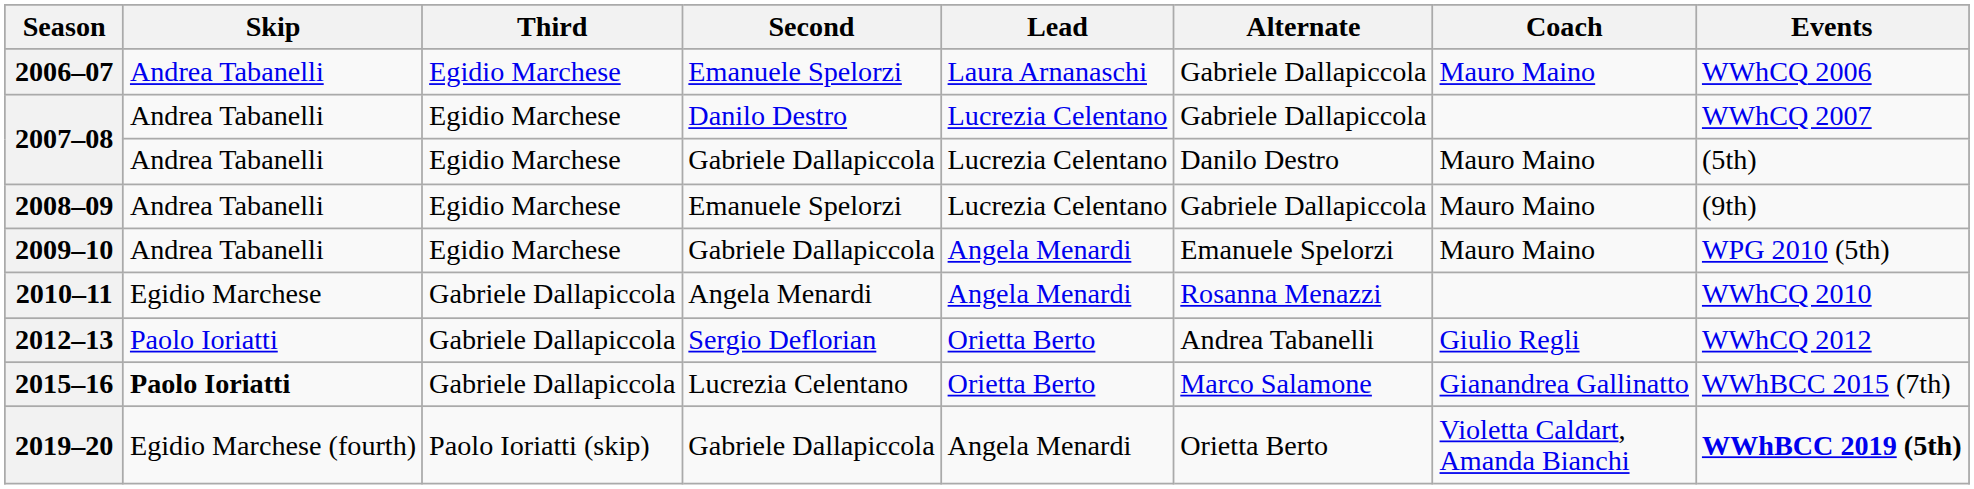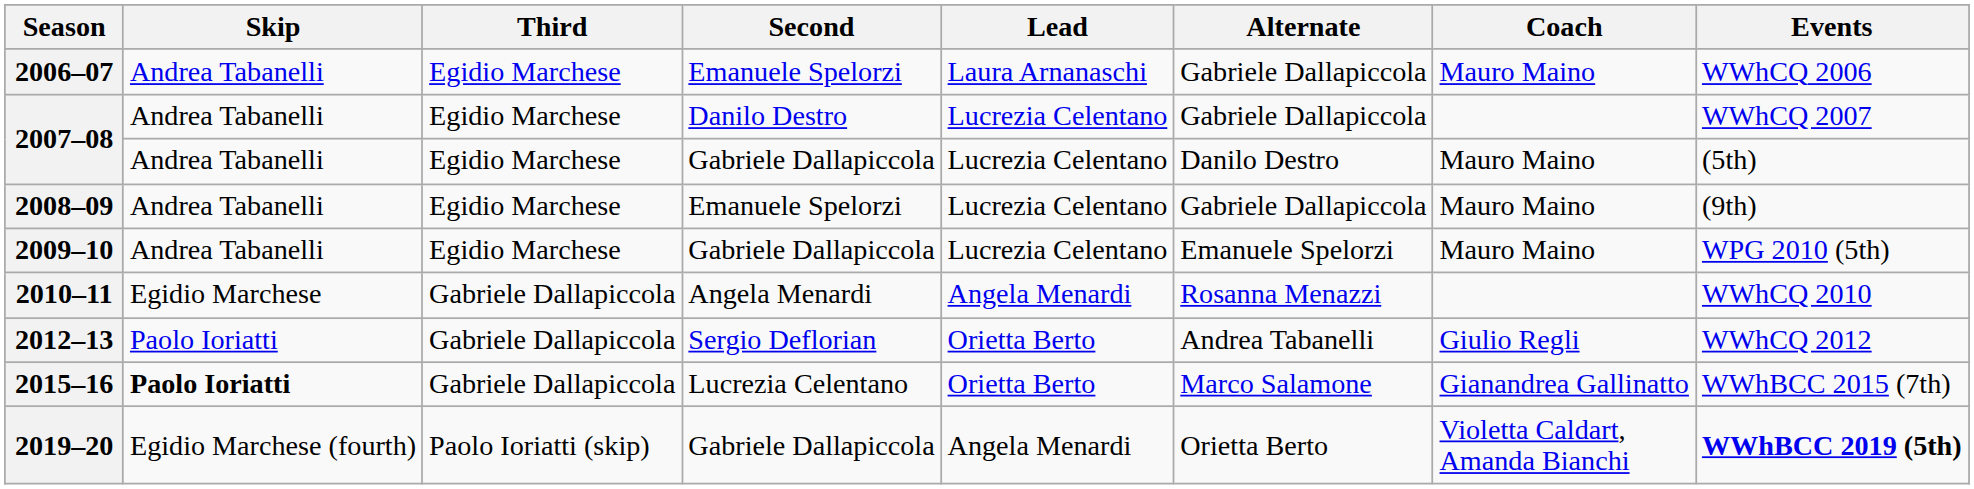2009–10 | Lead: Angela Menardi -> Lucrezia Celentano
